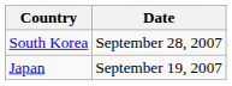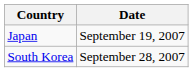rows swapped: Japan <-> South Korea
